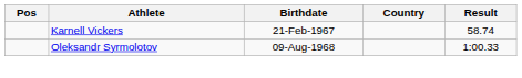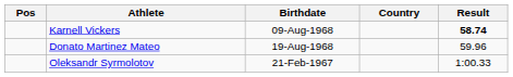Karnell Vickers | Birthdate: 21-Feb-1967 -> 09-Aug-1968
Karnell Vickers | Result: normal -> bold
+ row: Donato Martinez Mateo | 19-Aug-1968 | 59.96
Oleksandr Syrmolotov | Birthdate: 09-Aug-1968 -> 21-Feb-1967
